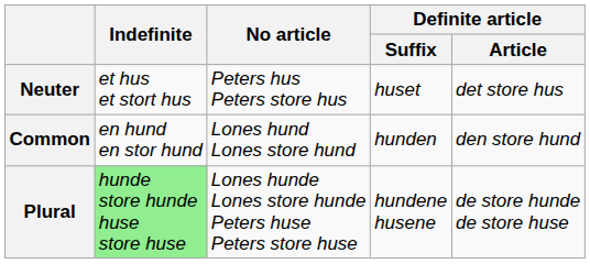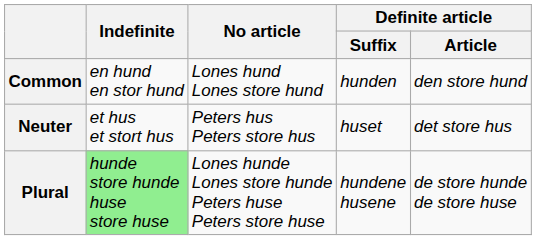rows swapped: Common <-> Neuter
